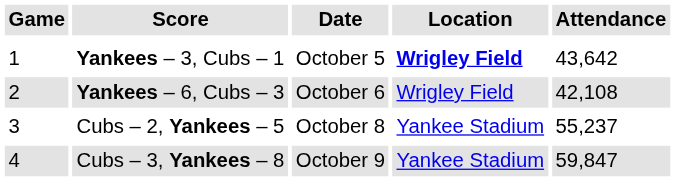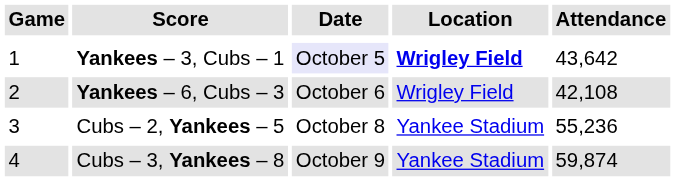Yankees – 3, Cubs – 1 | Date: no background -> lavender background
Cubs – 2, Yankees – 5 | Attendance: 55,237 -> 55,236
Cubs – 3, Yankees – 8 | Attendance: 59,847 -> 59,874
